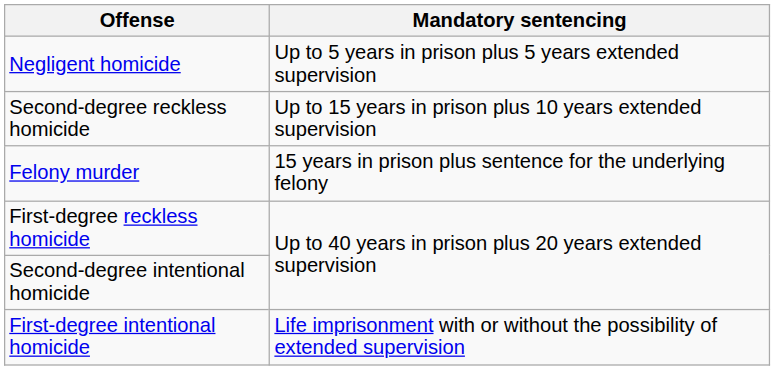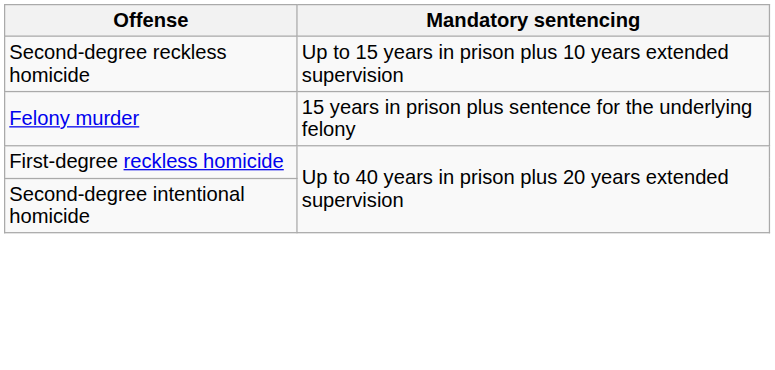- row: Negligent homicide | Up to 5 years in prison plus 5 years extended supervision
- row: First-degree intentional homicide | Life imprisonment with or without the possibility of extended supervision
